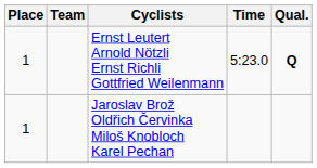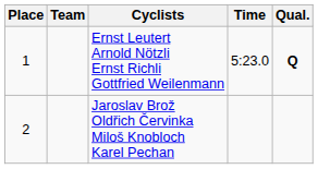Jaroslav Brož Oldřich Červinka Miloš Knobloch Karel Pechan | Place: 1 -> 2
